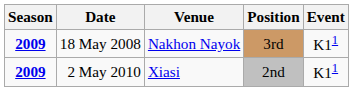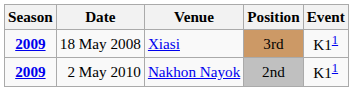18 May 2008 | Venue: Nakhon Nayok -> Xiasi
2 May 2010 | Venue: Xiasi -> Nakhon Nayok
